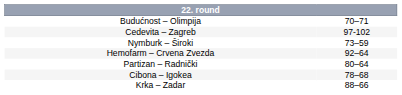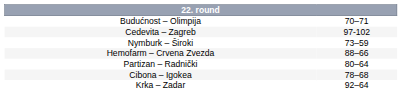Hemofarm – Crvena Zvezda | column 2: 92–64 -> 88–66
Krka – Zadar | column 2: 88–66 -> 92–64
